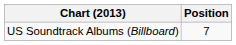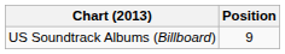US Soundtrack Albums (Billboard) | Position: 7 -> 9
